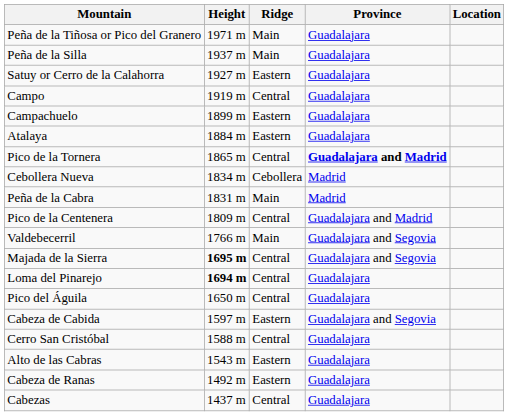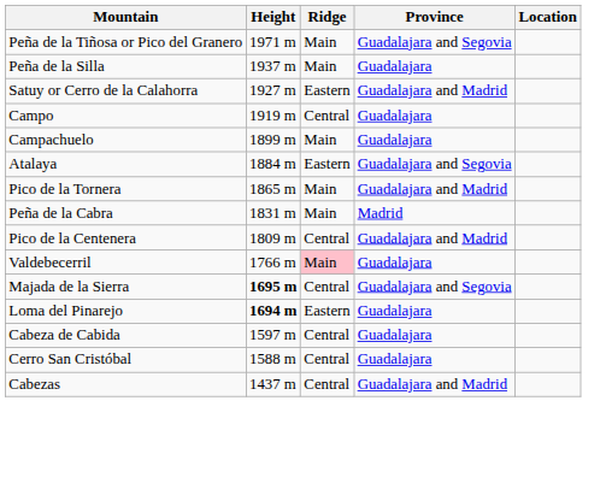Peña de la Tiñosa or Pico del Granero | Province: Guadalajara -> Guadalajara and Segovia
Satuy or Cerro de la Calahorra | Province: Guadalajara -> Guadalajara and Madrid
Campachuelo | Ridge: Eastern -> Main
Atalaya | Province: Guadalajara -> Guadalajara and Segovia
Pico de la Tornera | Ridge: Central -> Main
Pico de la Tornera | Province: bold -> normal
- row: Cebollera Nueva | 1834 m | Cebollera | Madrid
Valdebecerril | Ridge: no background -> pink background
Valdebecerril | Province: Guadalajara and Segovia -> Guadalajara
Loma del Pinarejo | Ridge: Central -> Eastern
- row: Pico del Águila | 1650 m | Central | Guadalajara
Cabeza de Cabida | Ridge: Eastern -> Central
Cabeza de Cabida | Province: Guadalajara and Segovia -> Guadalajara
- row: Alto de las Cabras | 1543 m | Eastern | Guadalajara
- row: Cabeza de Ranas | 1492 m | Eastern | Guadalajara
Cabezas | Province: Guadalajara -> Guadalajara and Madrid
